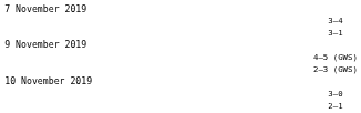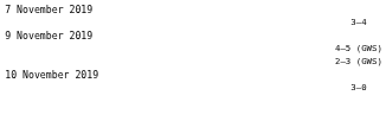- row: 3–1
- row: 2–1
